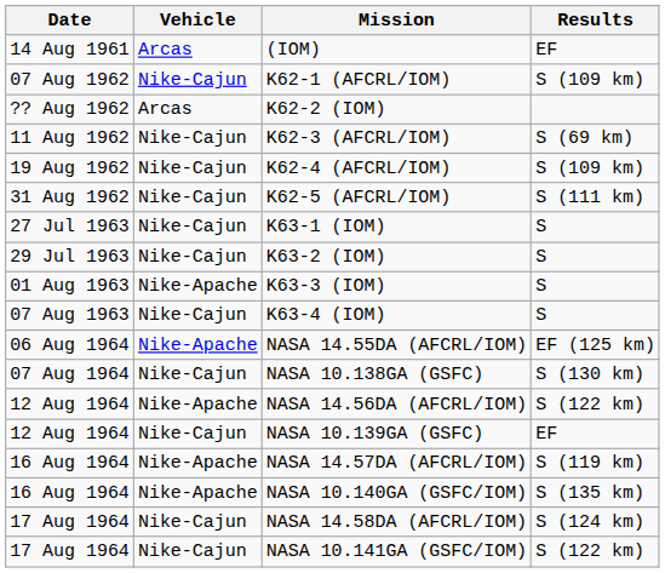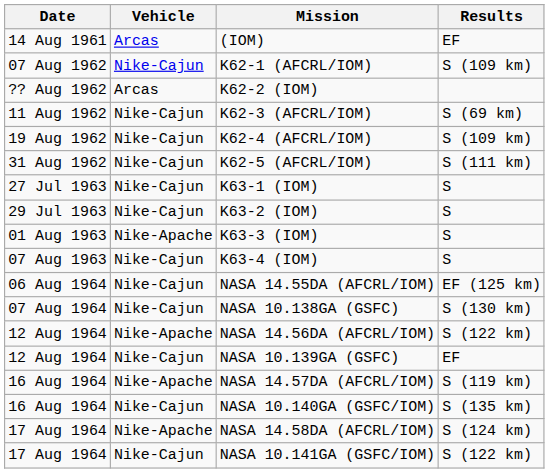NASA 14.55DA (AFCRL/IOM) | Vehicle: Nike-Apache -> Nike-Cajun
NASA 10.140GA (GSFC/IOM) | Vehicle: Nike-Apache -> Nike-Cajun
NASA 14.58DA (AFCRL/IOM) | Vehicle: Nike-Cajun -> Nike-Apache
